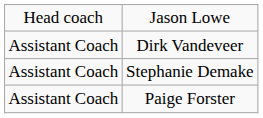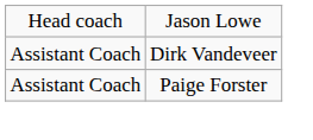- row: Assistant Coach | Stephanie Demake
